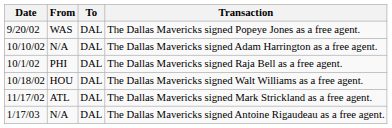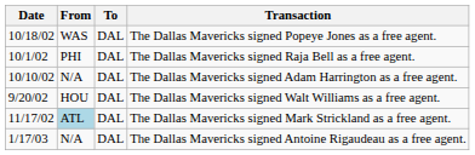The Dallas Mavericks signed Popeye Jones as a free agent. | Date: 9/20/02 -> 10/18/02
rows swapped: The Dallas Mavericks signed Raja Bell as a free agent. <-> The Dallas Mavericks signed Adam Harrington as a free agent.
The Dallas Mavericks signed Walt Williams as a free agent. | Date: 10/18/02 -> 9/20/02
The Dallas Mavericks signed Mark Strickland as a free agent. | From: no background -> lightblue background
